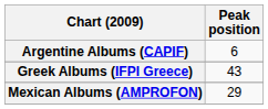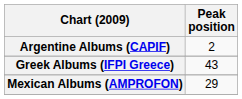Argentine Albums (CAPIF) | Peak position: 6 -> 2
